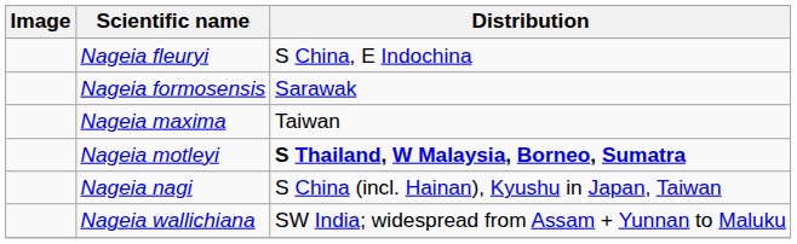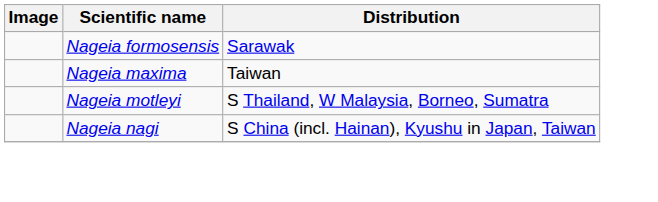- row: Nageia fleuryi | S China, E Indochina
Nageia motleyi | Distribution: bold -> normal
- row: Nageia wallichiana | SW India; widespread from Assam + Yunnan to Maluku
